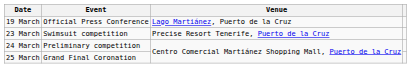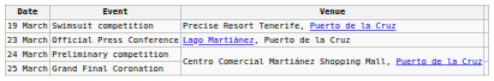19 March | Event: Official Press Conference -> Swimsuit competition
19 March | Venue: Lago Martiánez, Puerto de la Cruz -> Precise Resort Tenerife, Puerto de la Cruz
23 March | Event: Swimsuit competition -> Official Press Conference
23 March | Venue: Precise Resort Tenerife, Puerto de la Cruz -> Lago Martiánez, Puerto de la Cruz
